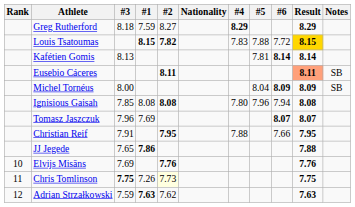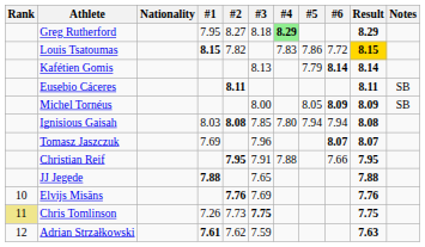columns swapped: Nationality <-> #3
Greg Rutherford | #1: 7.59 -> 7.95
Greg Rutherford | #4: no background -> lightgreen background
Louis Tsatoumas | #2: bold -> normal
Louis Tsatoumas | #5: 7.88 -> 7.86
Kafétien Gomis | #5: 7.81 -> 7.79
Eusebio Cáceres | Result: lightsalmon background -> no background
Michel Tornéus | #5: 8.04 -> 8.05
Ignisious Gaisah | #1: 8.08 -> 8.03
Ignisious Gaisah | #5: 7.96 -> 7.94
JJ Jegede | #1: 7.86 -> 7.88
Chris Tomlinson | Rank: no background -> khaki background
Chris Tomlinson | #2: lightyellow background -> no background
Adrian Strzałkowski | #1: 7.63 -> 7.61
